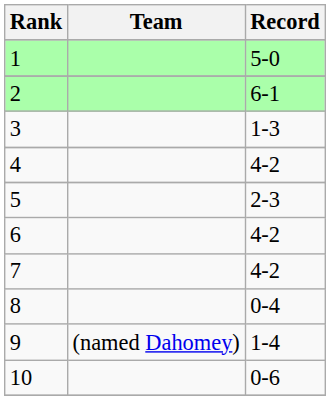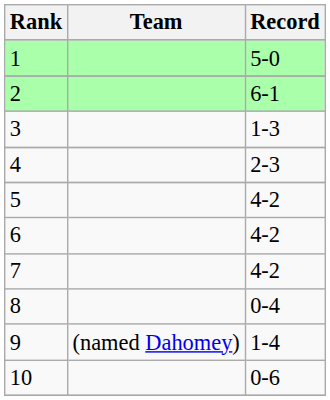4 | Record: 4-2 -> 2-3
5 | Record: 2-3 -> 4-2
